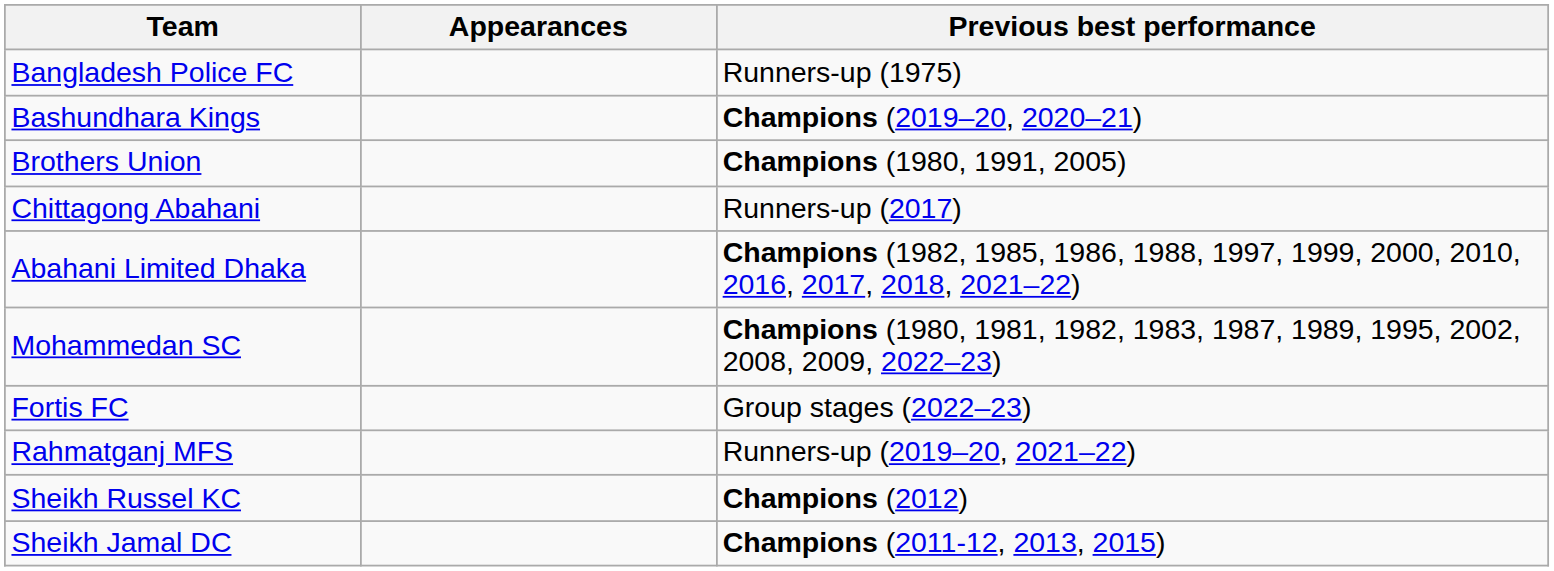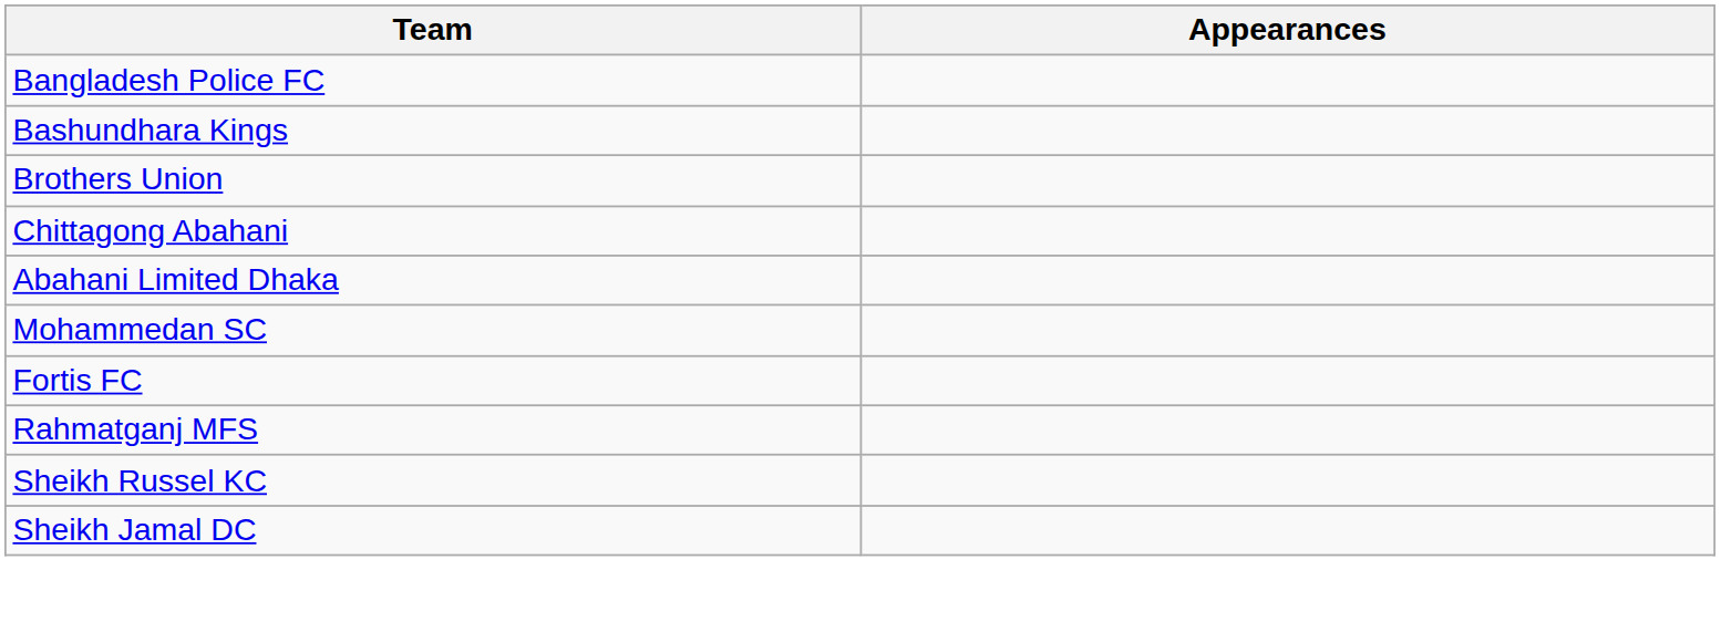- column: Previous best performance | Runners-up (1975) | Champions (2019–20, 2020–21) | Champions (1980, 1991, 2005) | Runners-up (2017) | Champions (1982, 1985, 1986, 1988, 1997, 1999, 2000, 2010, 2016, 2017, 2018, 2021–22) | Champions (1980, 1981, 1982, 1983, 1987, 1989, 1995, 2002, 2008, 2009, 2022–23) | Group stages (2022–23) | Runners-up (2019–20, 2021–22) | Champions (2012) | Champions (2011-12, 2013, 2015)
